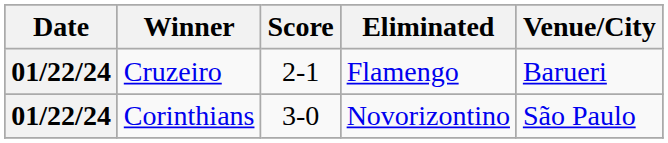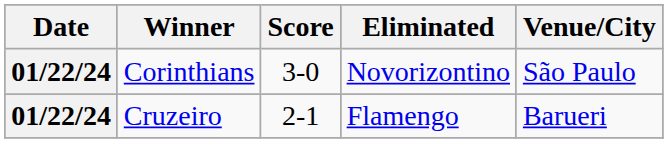rows swapped: Corinthians <-> Cruzeiro
